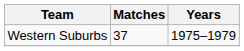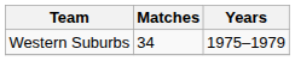Western Suburbs | Matches: 37 -> 34
